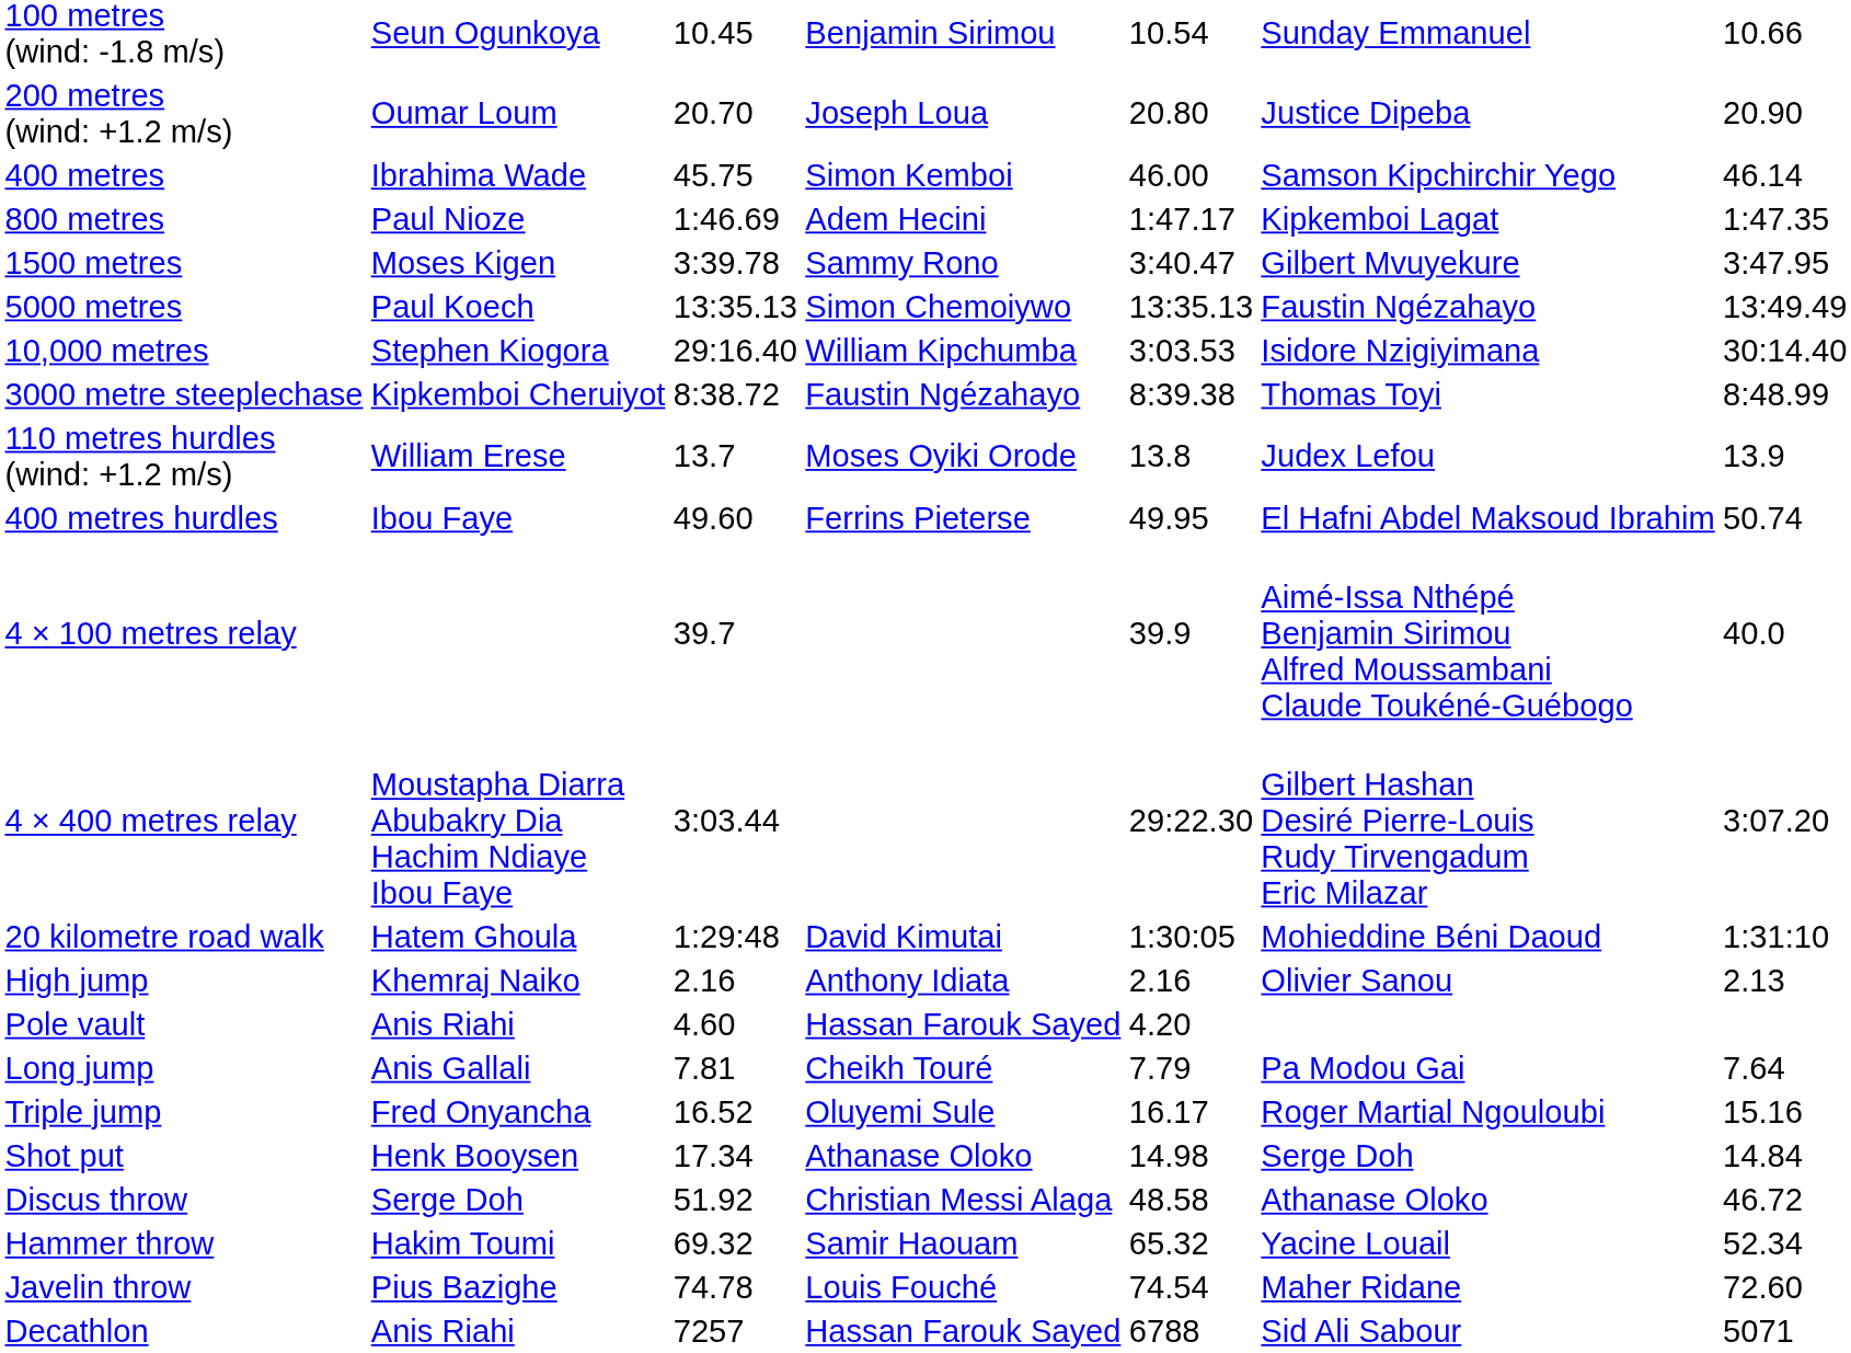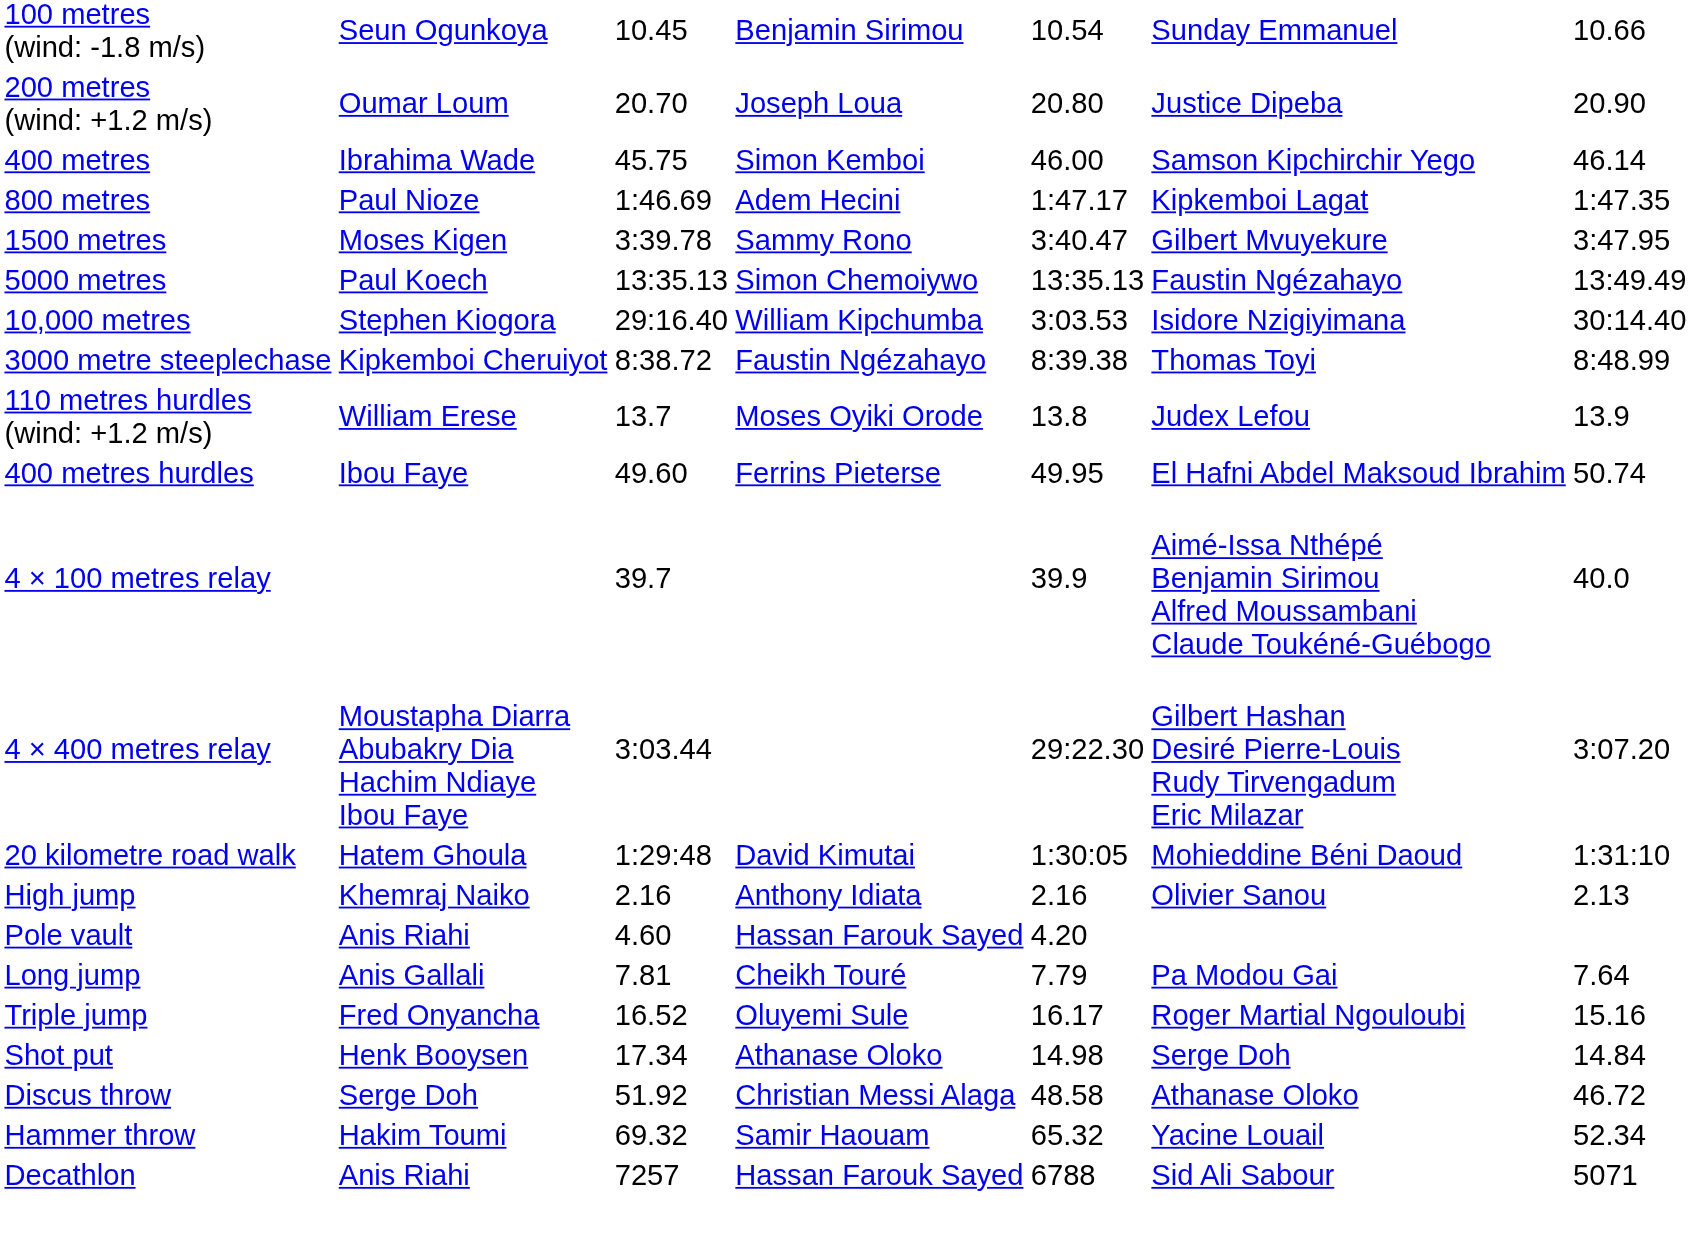- row: Javelin throw | Pius Bazighe | 74.78 | Louis Fouché | 74.54 | Maher Ridane | 72.60
